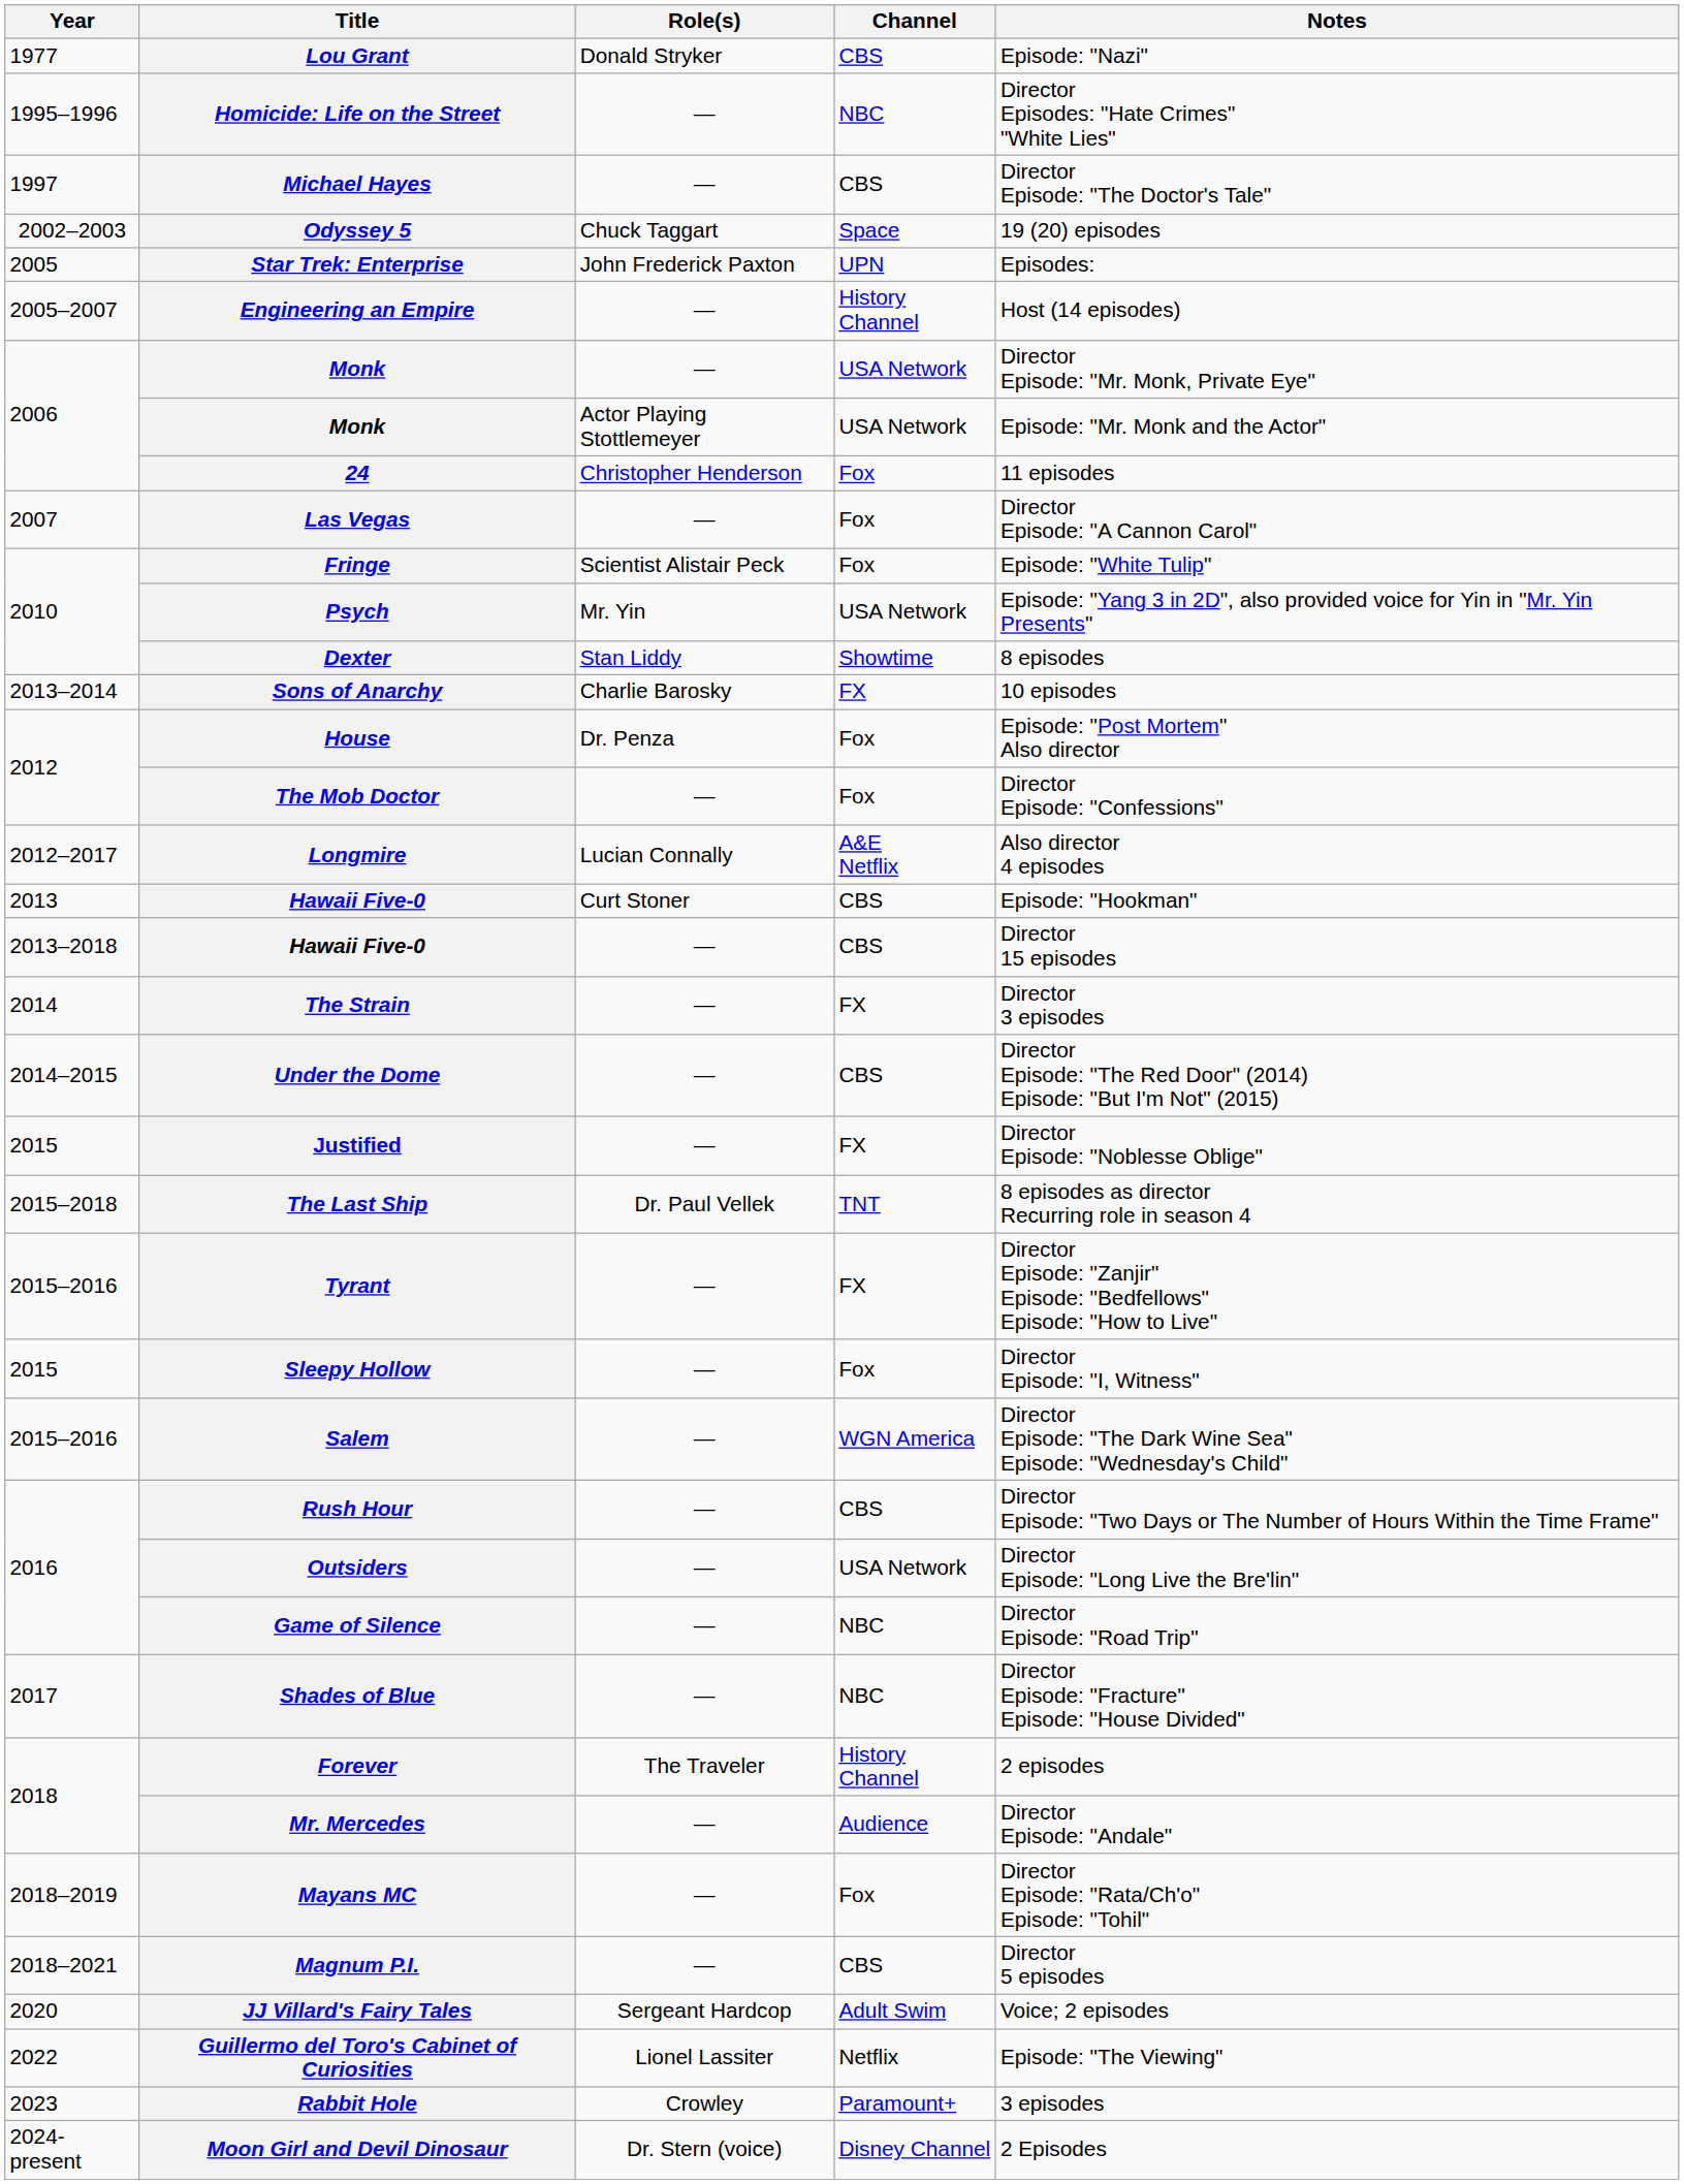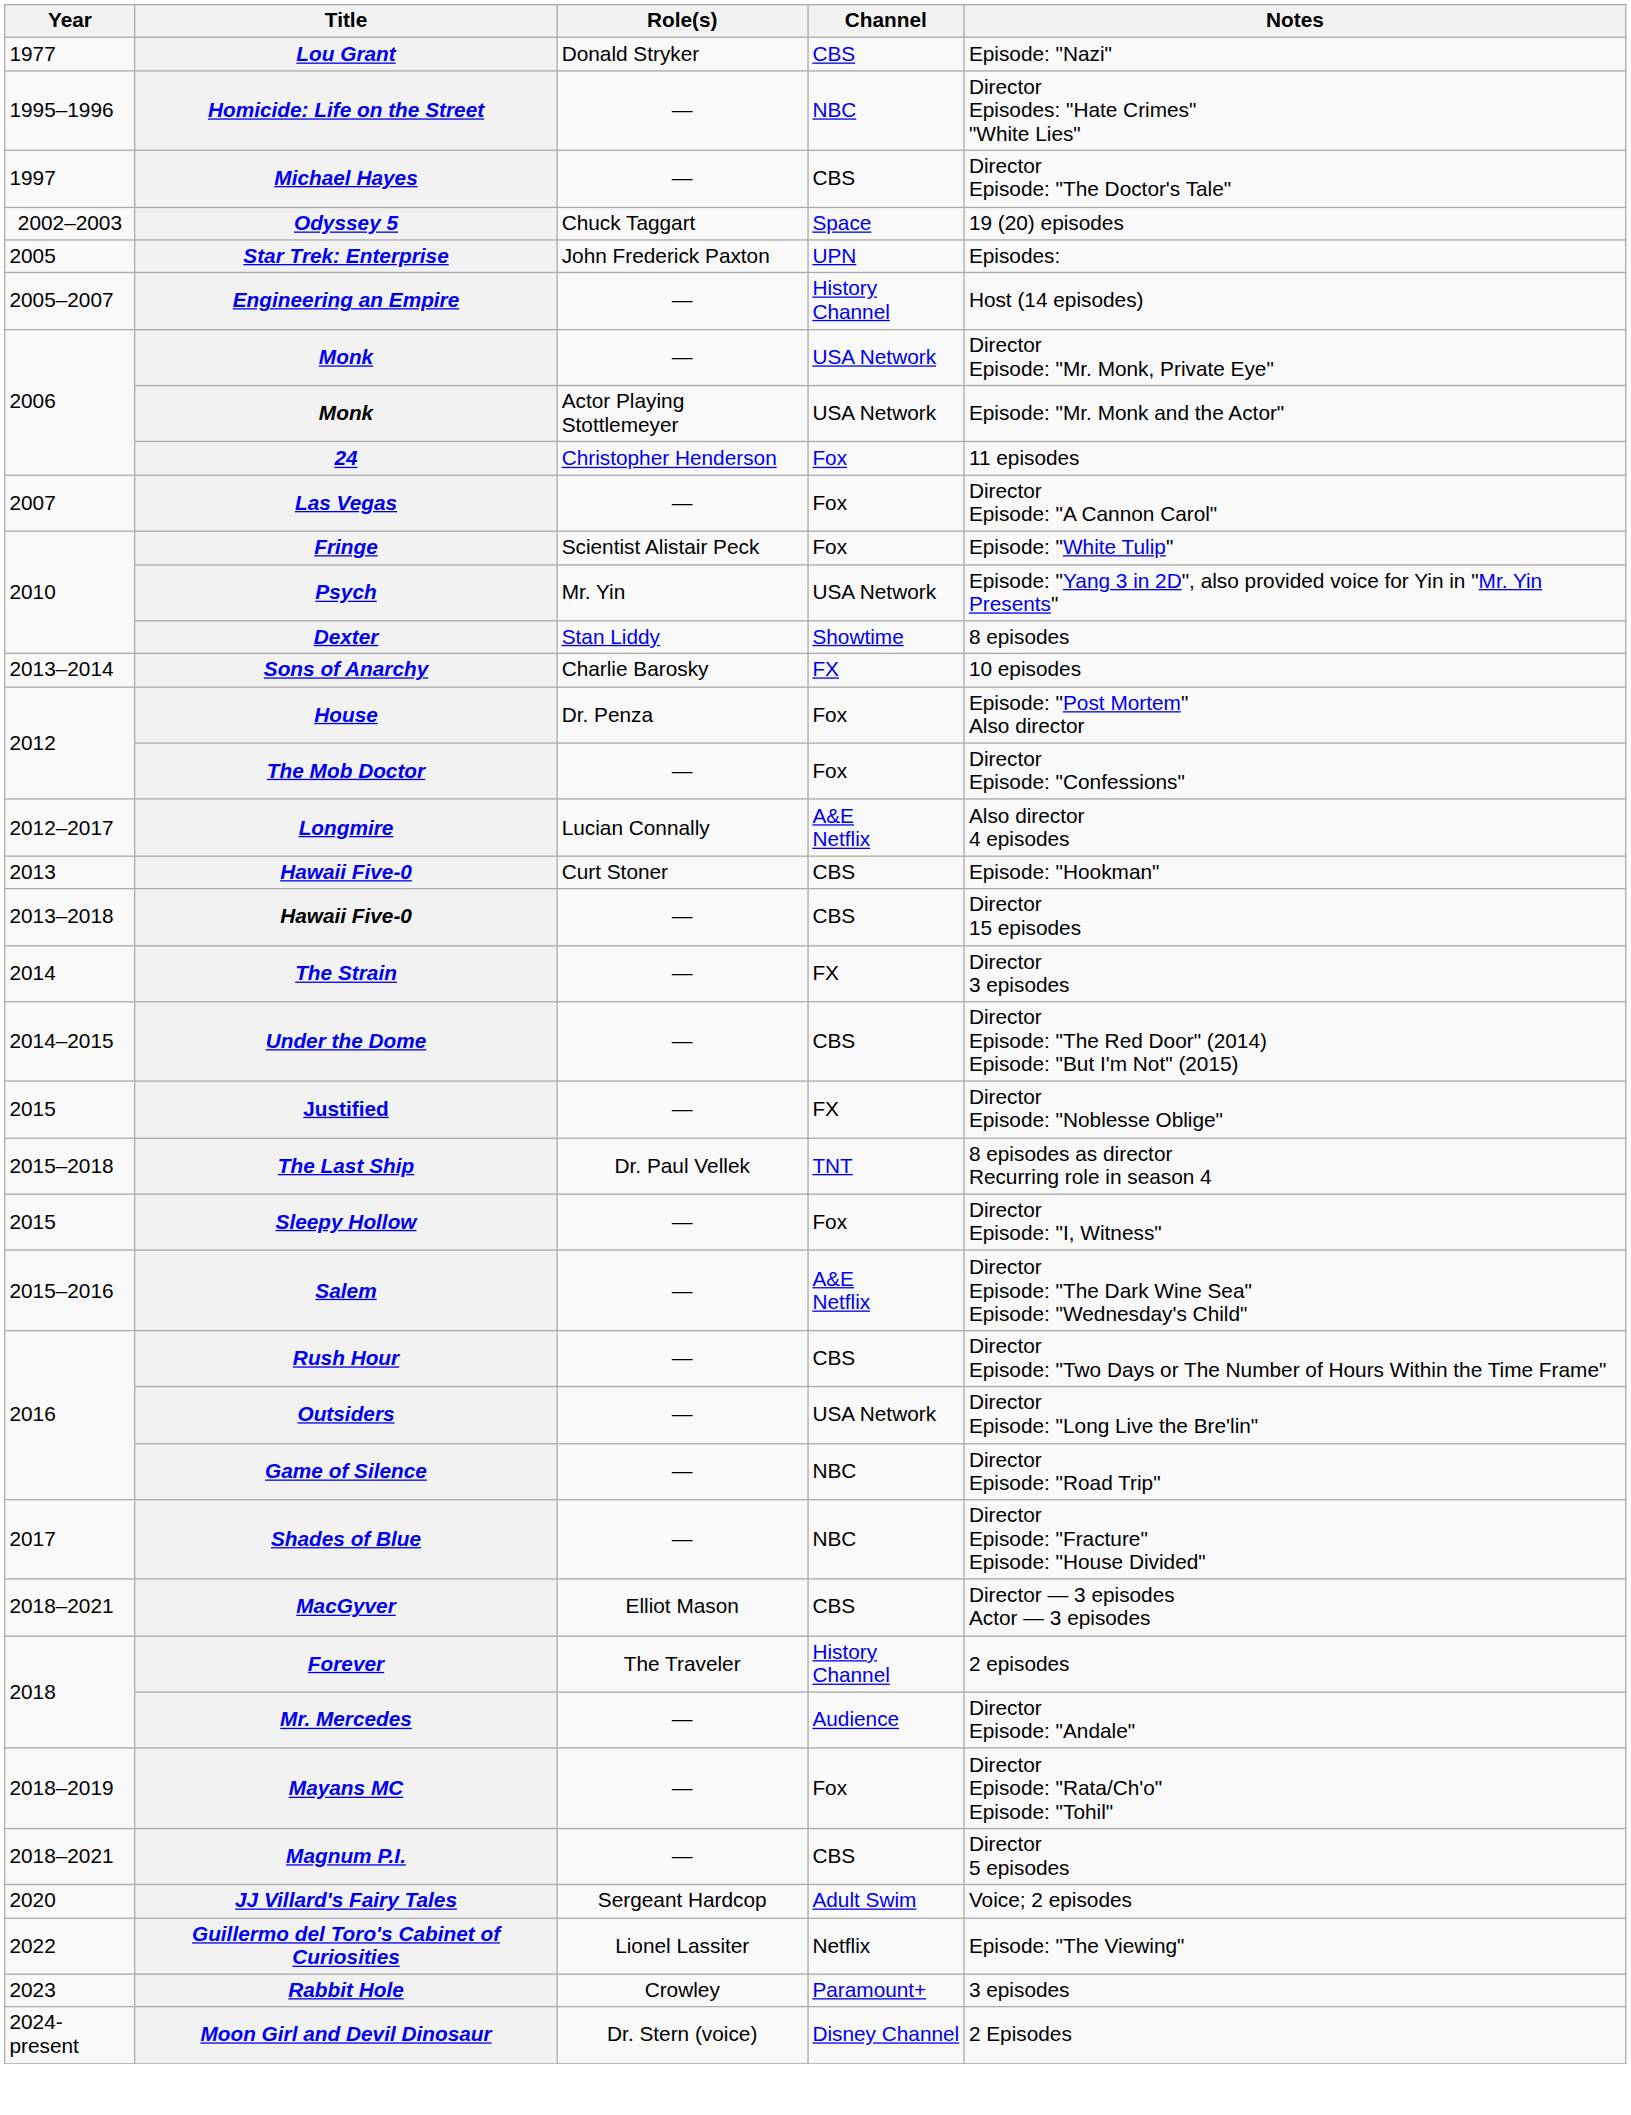- row: 2015–2016 | Tyrant | — | FX | Director Episode: "Zanjir" Episode: "Bedfellows" Episode: "How to Live"
Salem | Channel: WGN America -> A&E Netflix
+ row: 2018–2021 | MacGyver | Elliot Mason | CBS | Director — 3 episodes Actor — 3 episodes
